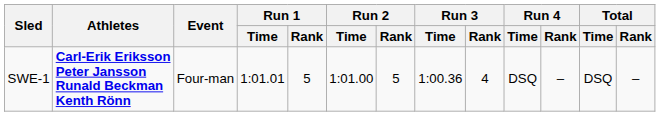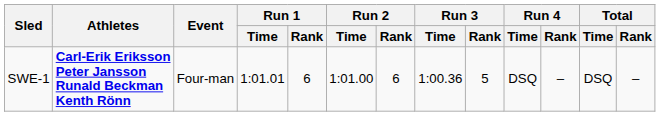SWE-1 | Run 1 / Rank: 5 -> 6
SWE-1 | Run 2 / Rank: 5 -> 6
SWE-1 | Run 3 / Rank: 4 -> 5
